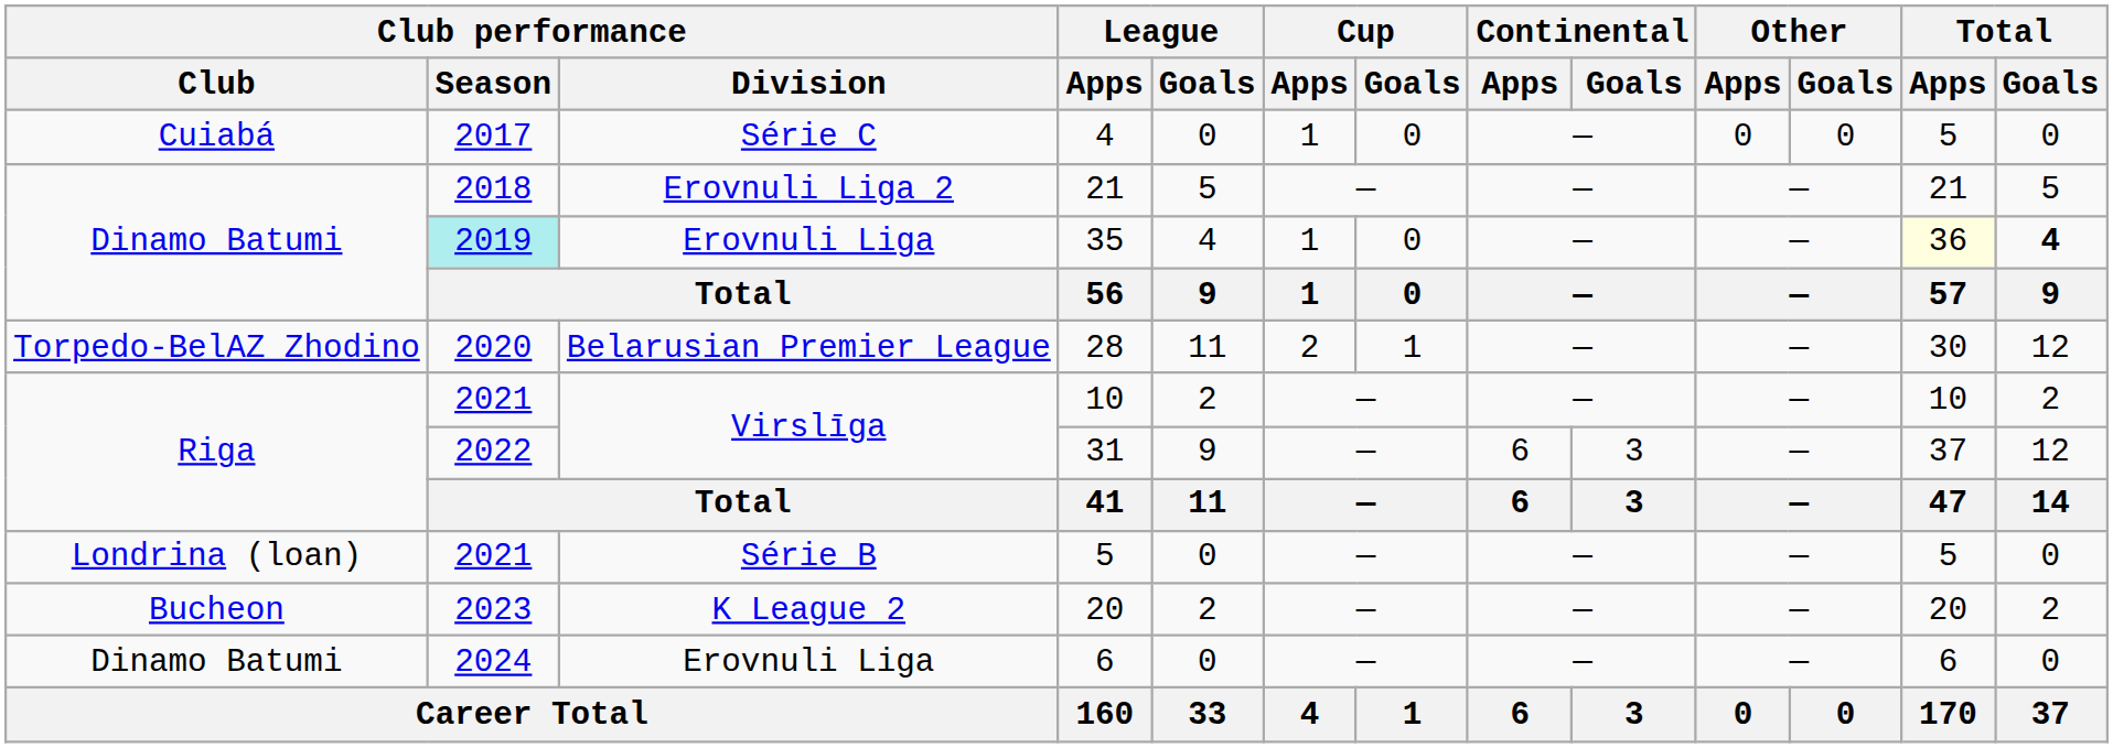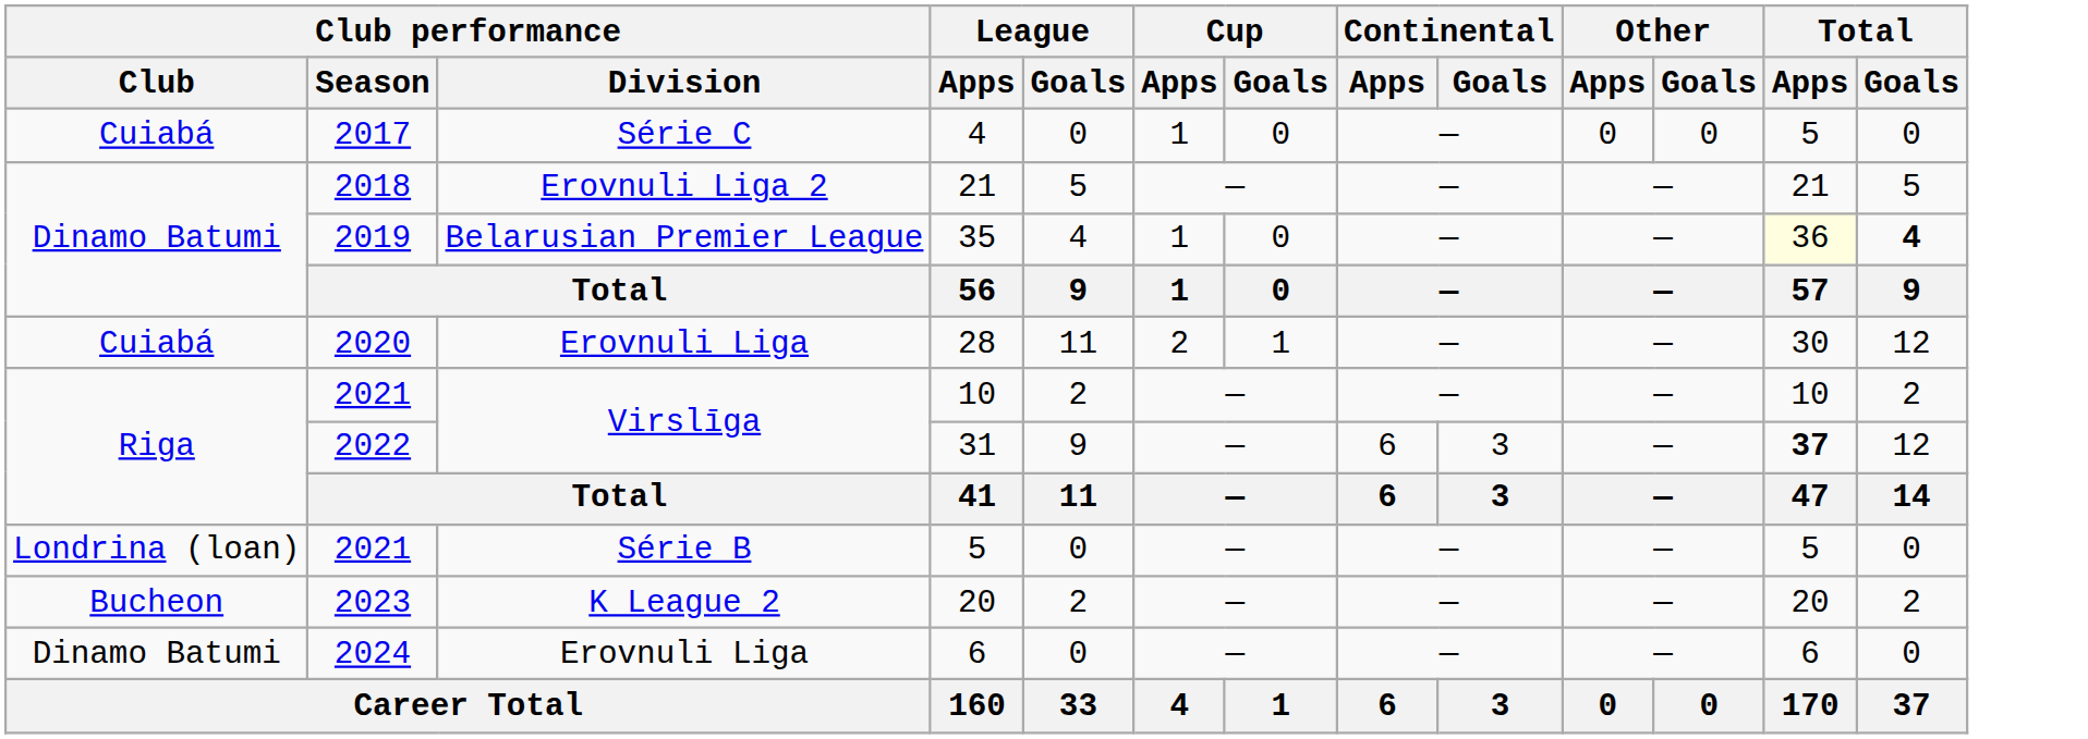35 | Club performance / Season: paleturquoise background -> no background
35 | Club performance / Division: Erovnuli Liga -> Belarusian Premier League
28 | Club performance / Club: Torpedo-BelAZ Zhodino -> Cuiabá
28 | Club performance / Division: Belarusian Premier League -> Erovnuli Liga
31 | Total / Apps: normal -> bold
